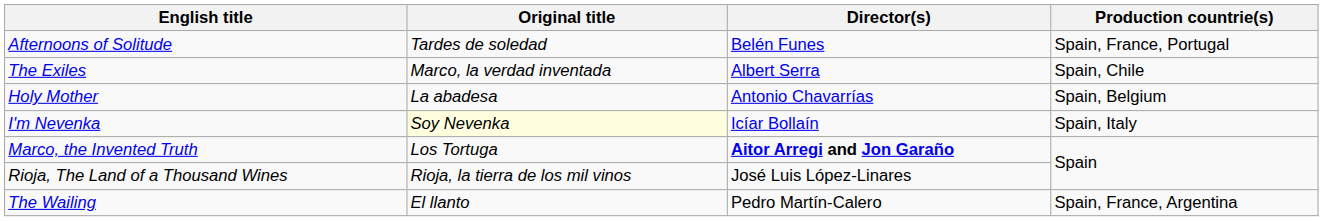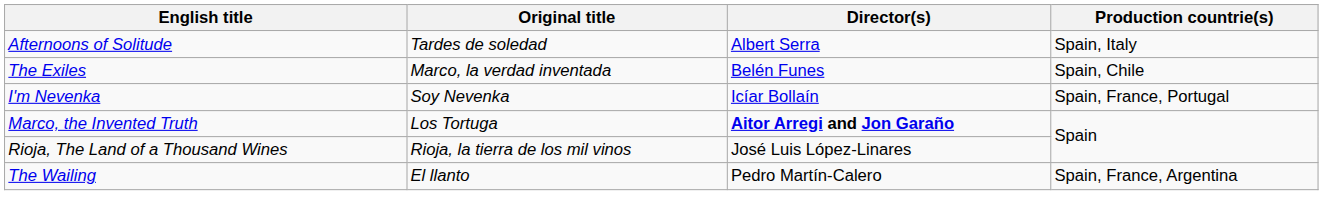Afternoons of Solitude | Director(s): Belén Funes -> Albert Serra
Afternoons of Solitude | Production countrie(s): Spain, France, Portugal -> Spain, Italy
The Exiles | Director(s): Albert Serra -> Belén Funes
- row: Holy Mother | La abadesa | Antonio Chavarrías | Spain, Belgium
I'm Nevenka | Original title: lightyellow background -> no background
I'm Nevenka | Production countrie(s): Spain, Italy -> Spain, France, Portugal
